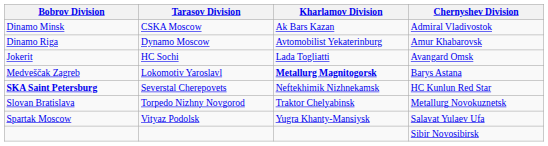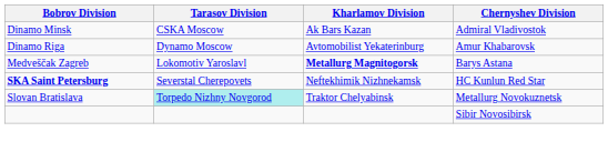- row: Jokerit | HC Sochi | Lada Togliatti | Avangard Omsk
Slovan Bratislava | Tarasov Division: no background -> paleturquoise background
- row: Spartak Moscow | Vityaz Podolsk | Yugra Khanty-Mansiysk | Salavat Yulaev Ufa
